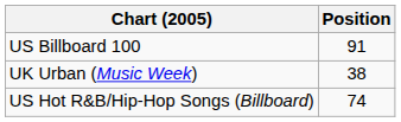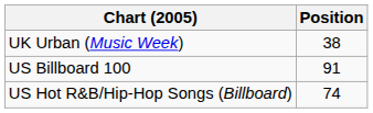rows swapped: UK Urban (Music Week) <-> US Billboard 100
